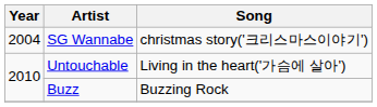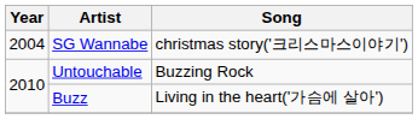Untouchable | Song: Living in the heart('가슴에 살아') -> Buzzing Rock
Buzz | Song: Buzzing Rock -> Living in the heart('가슴에 살아')
